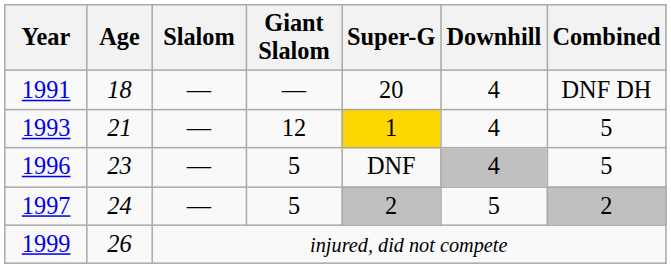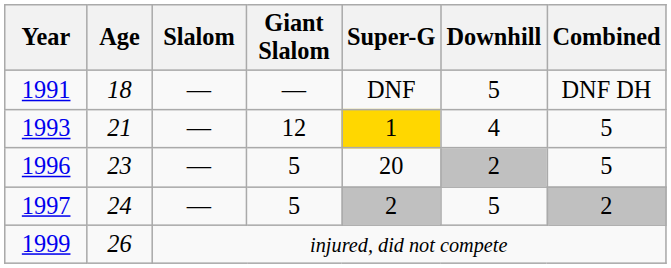1991 | Super-G: 20 -> DNF
1991 | Downhill: 4 -> 5
1996 | Super-G: DNF -> 20
1996 | Downhill: 4 -> 2
